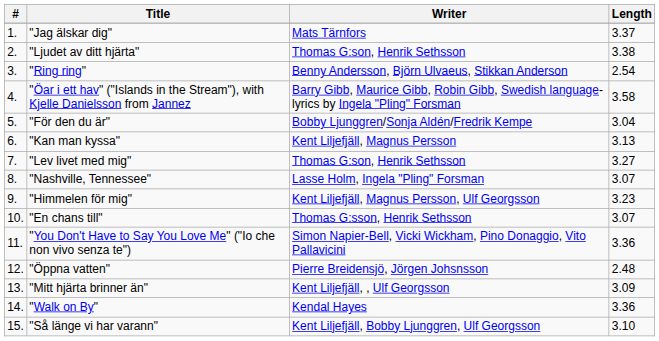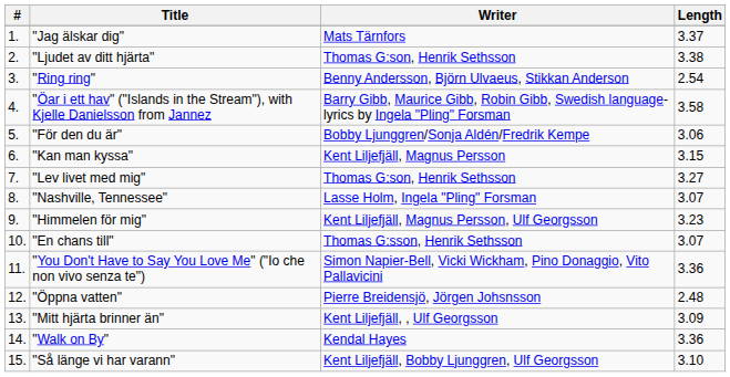"För den du är" | Length: 3.04 -> 3.06
"Kan man kyssa" | Length: 3.13 -> 3.15
